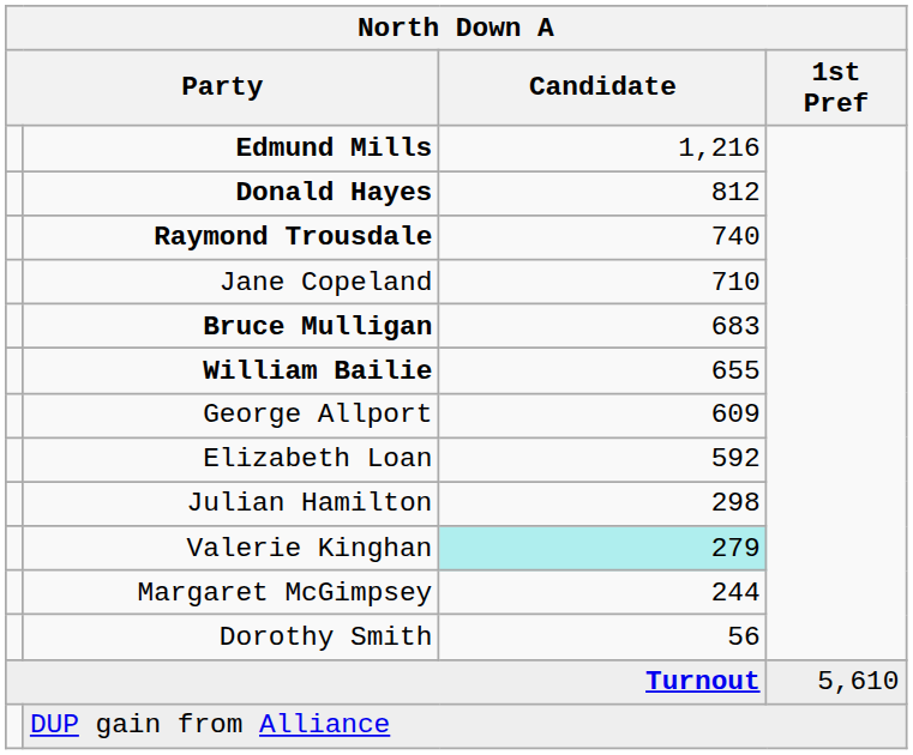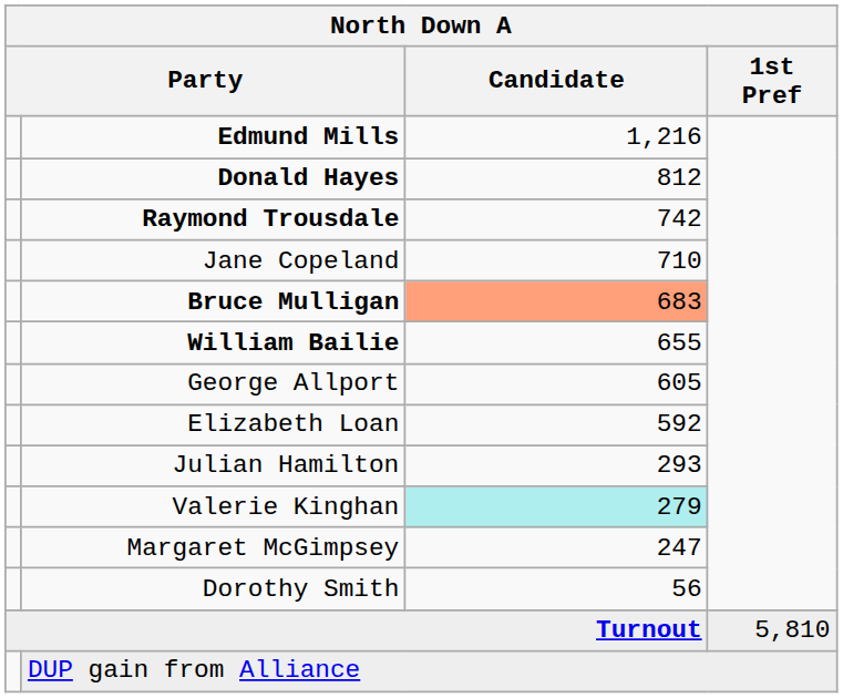Raymond Trousdale | Candidate: 740 -> 742
Bruce Mulligan | Candidate: no background -> lightsalmon background
George Allport | Candidate: 609 -> 605
Julian Hamilton | Candidate: 298 -> 293
Margaret McGimpsey | Candidate: 244 -> 247
Turnout | 1st Pref: 5,610 -> 5,810
